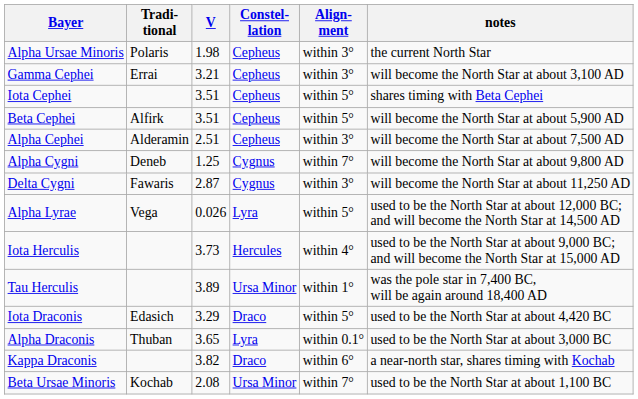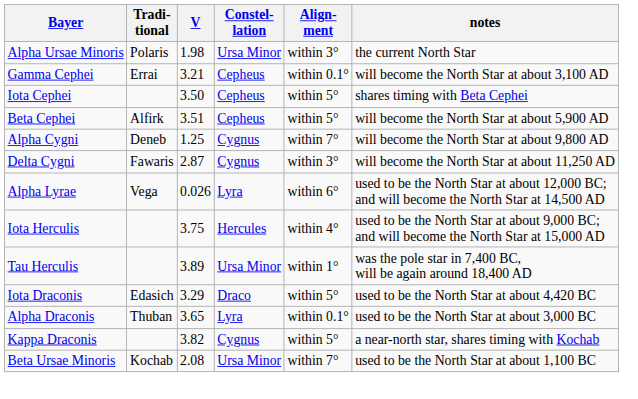Alpha Ursae Minoris | Constel- lation: Cepheus -> Ursa Minor
Gamma Cephei | Align- ment: within 3° -> within 0.1°
Iota Cephei | V: 3.51 -> 3.50
- row: Alpha Cephei | Alderamin | 2.51 | Cepheus | within 3° | will become the North Star at about 7,500 AD
Alpha Lyrae | Align- ment: within 5° -> within 6°
Iota Herculis | V: 3.73 -> 3.75
Kappa Draconis | Constel- lation: Draco -> Cygnus
Kappa Draconis | Align- ment: within 6° -> within 5°
